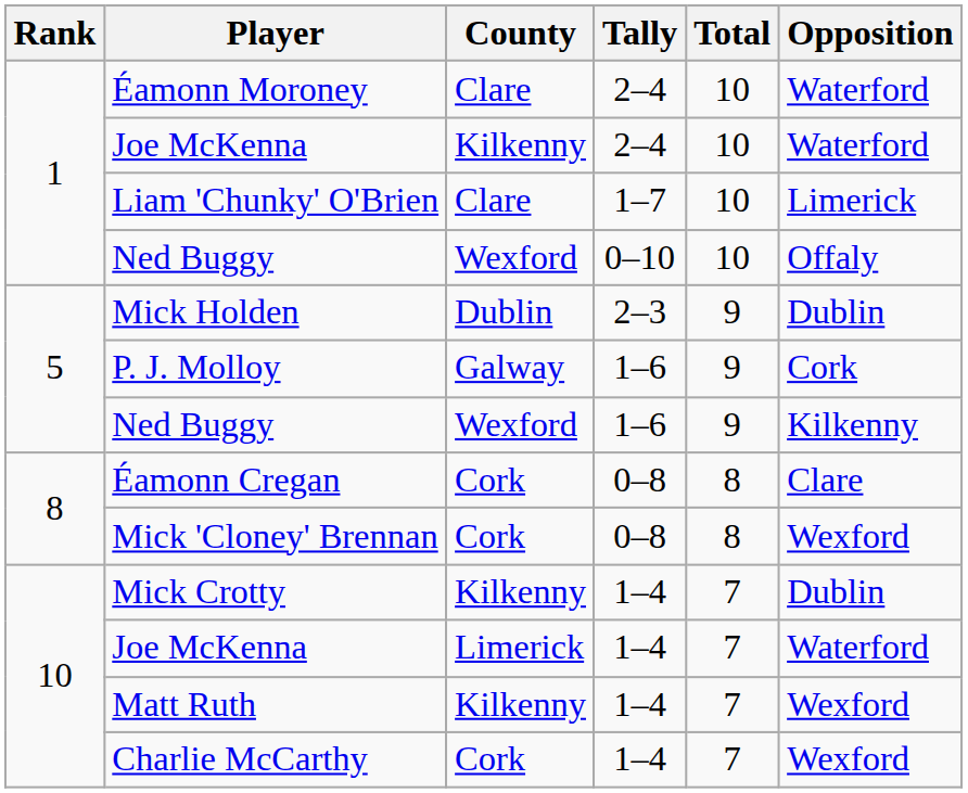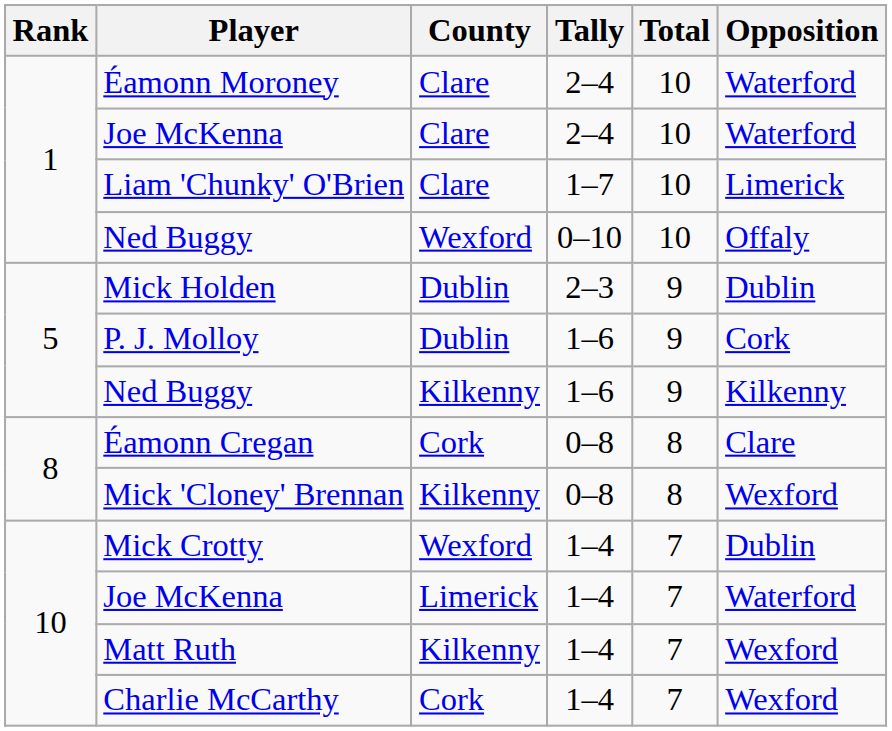Joe McKenna / 2–4 | County: Kilkenny -> Clare
P. J. Molloy | County: Galway -> Dublin
Ned Buggy / 1–6 | County: Wexford -> Kilkenny
Mick 'Cloney' Brennan | County: Cork -> Kilkenny
Mick Crotty | County: Kilkenny -> Wexford
